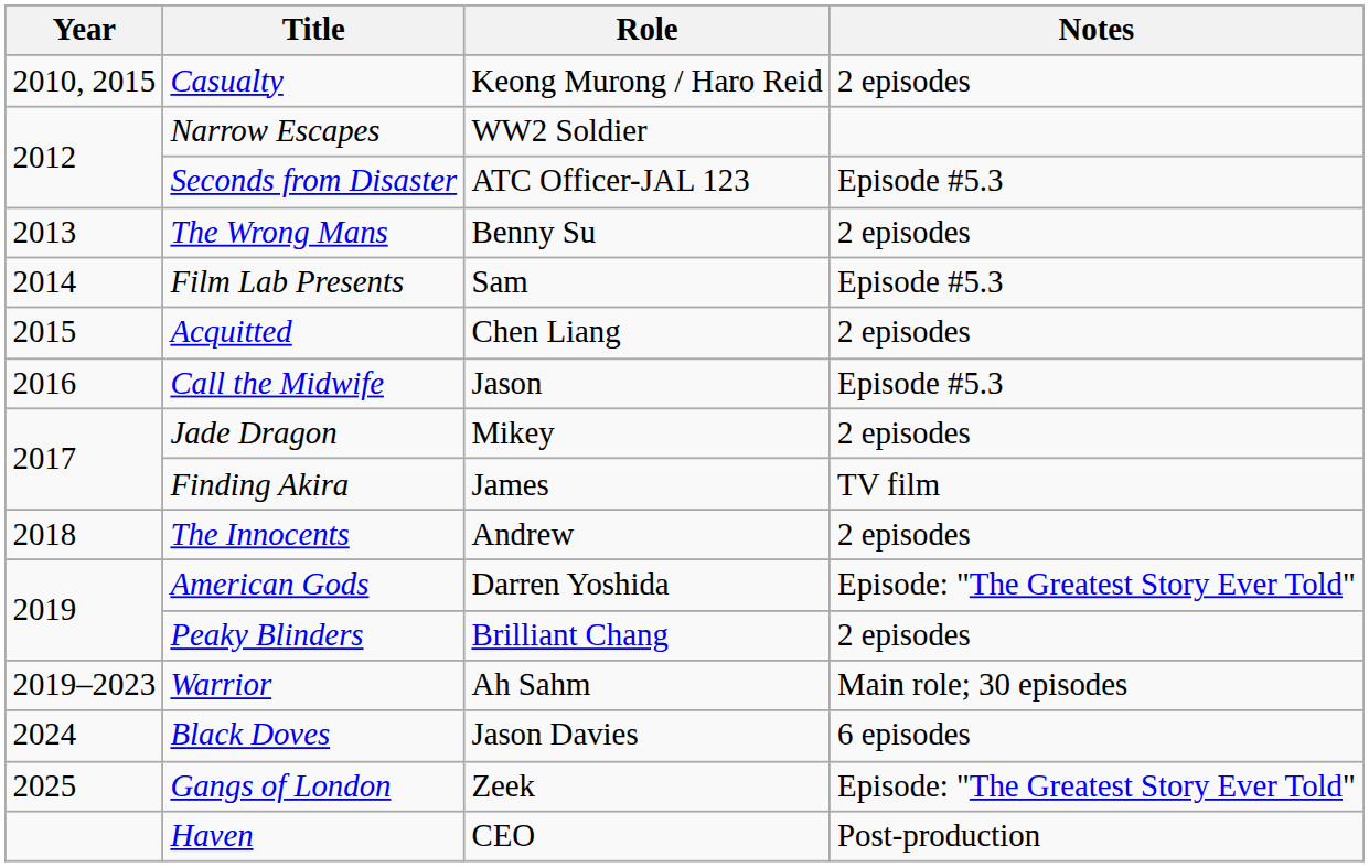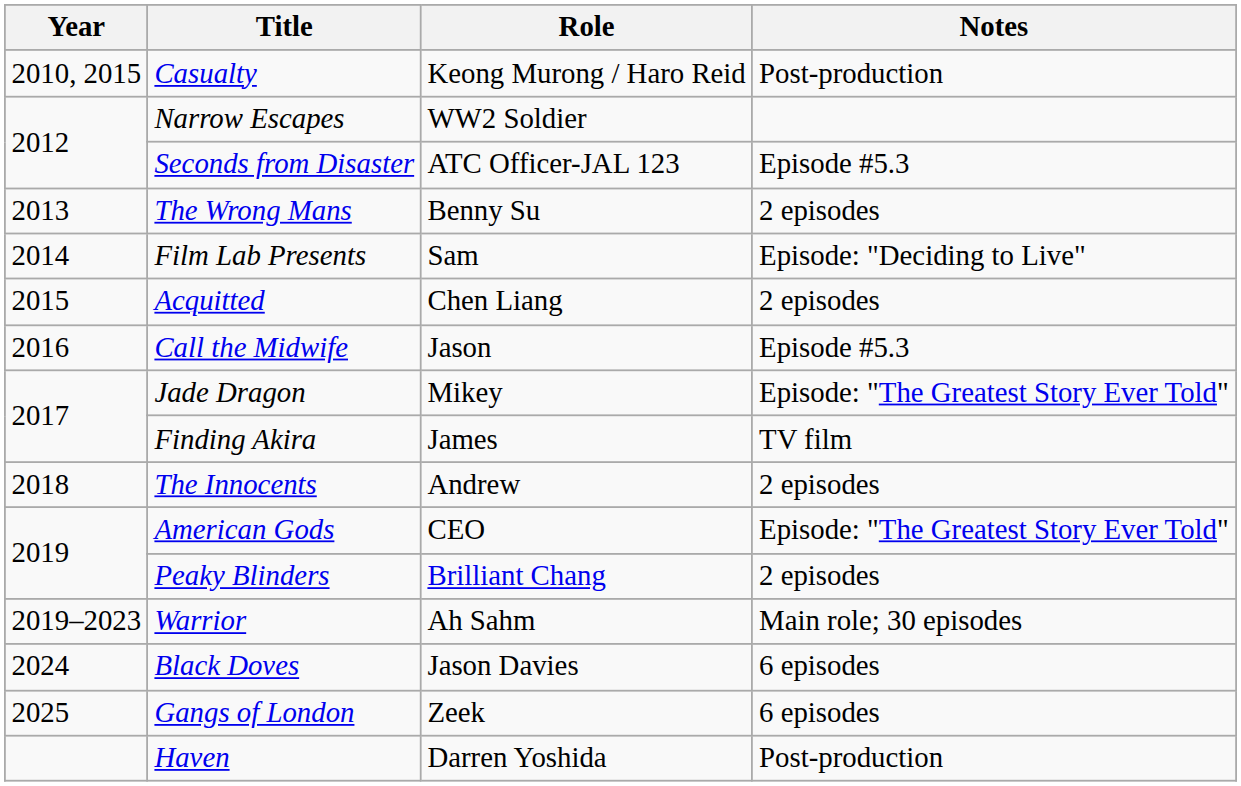Casualty | Notes: 2 episodes -> Post-production
Film Lab Presents | Notes: Episode #5.3 -> Episode: "Deciding to Live"
Jade Dragon | Notes: 2 episodes -> Episode: "The Greatest Story Ever Told"
American Gods | Role: Darren Yoshida -> CEO
Gangs of London | Notes: Episode: "The Greatest Story Ever Told" -> 6 episodes
Haven | Role: CEO -> Darren Yoshida
